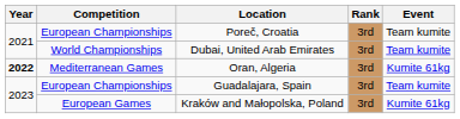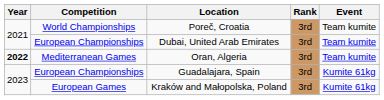Poreč, Croatia | Competition: European Championships -> World Championships
Dubai, United Arab Emirates | Competition: World Championships -> European Championships
Oran, Algeria | Event: Kumite 61kg -> Team kumite
Guadalajara, Spain | Event: Team kumite -> Kumite 61kg
